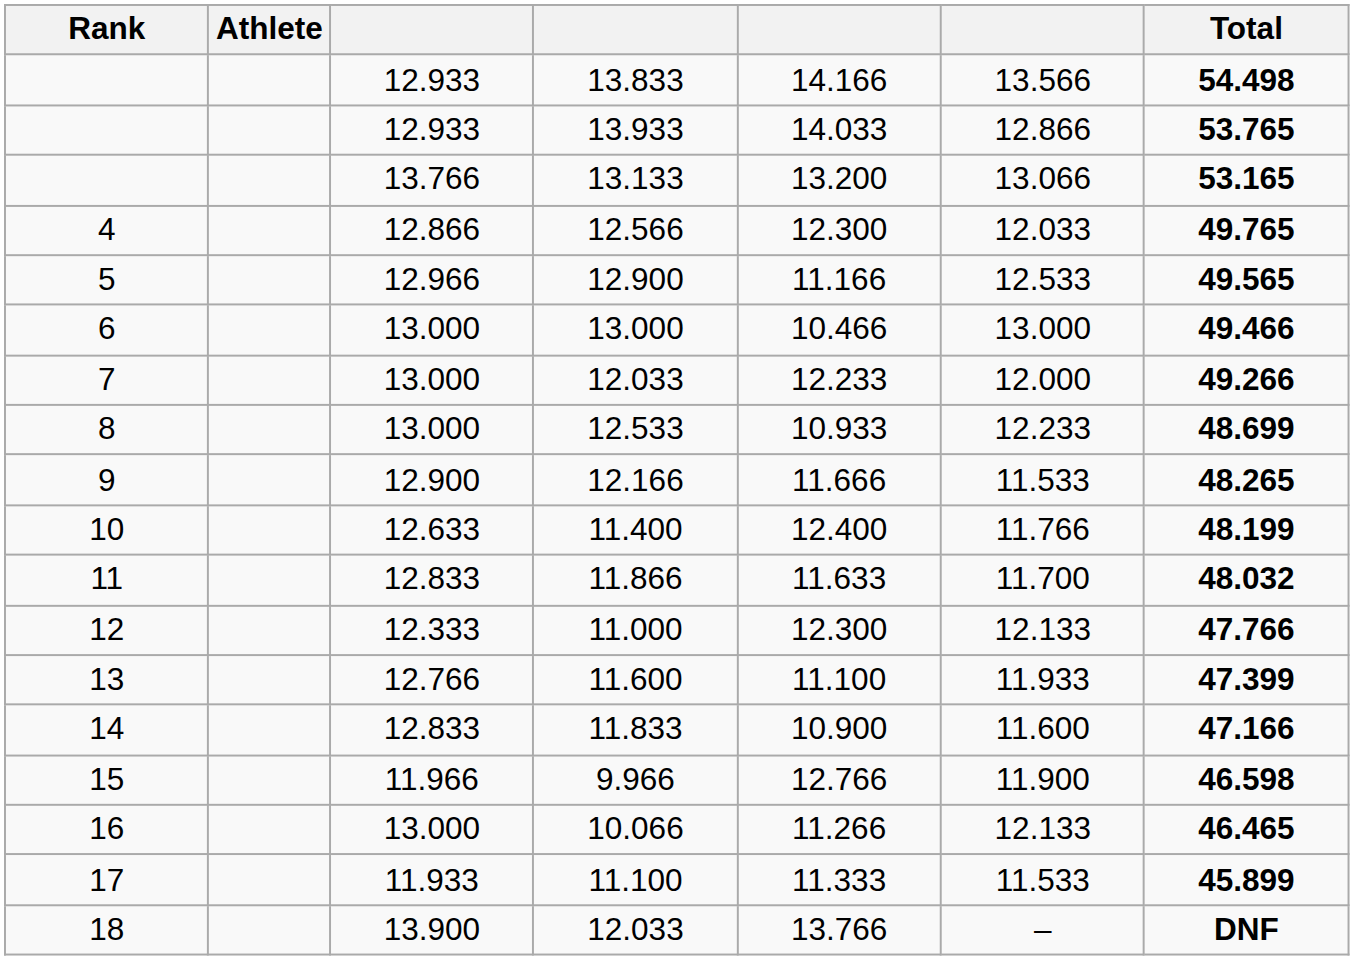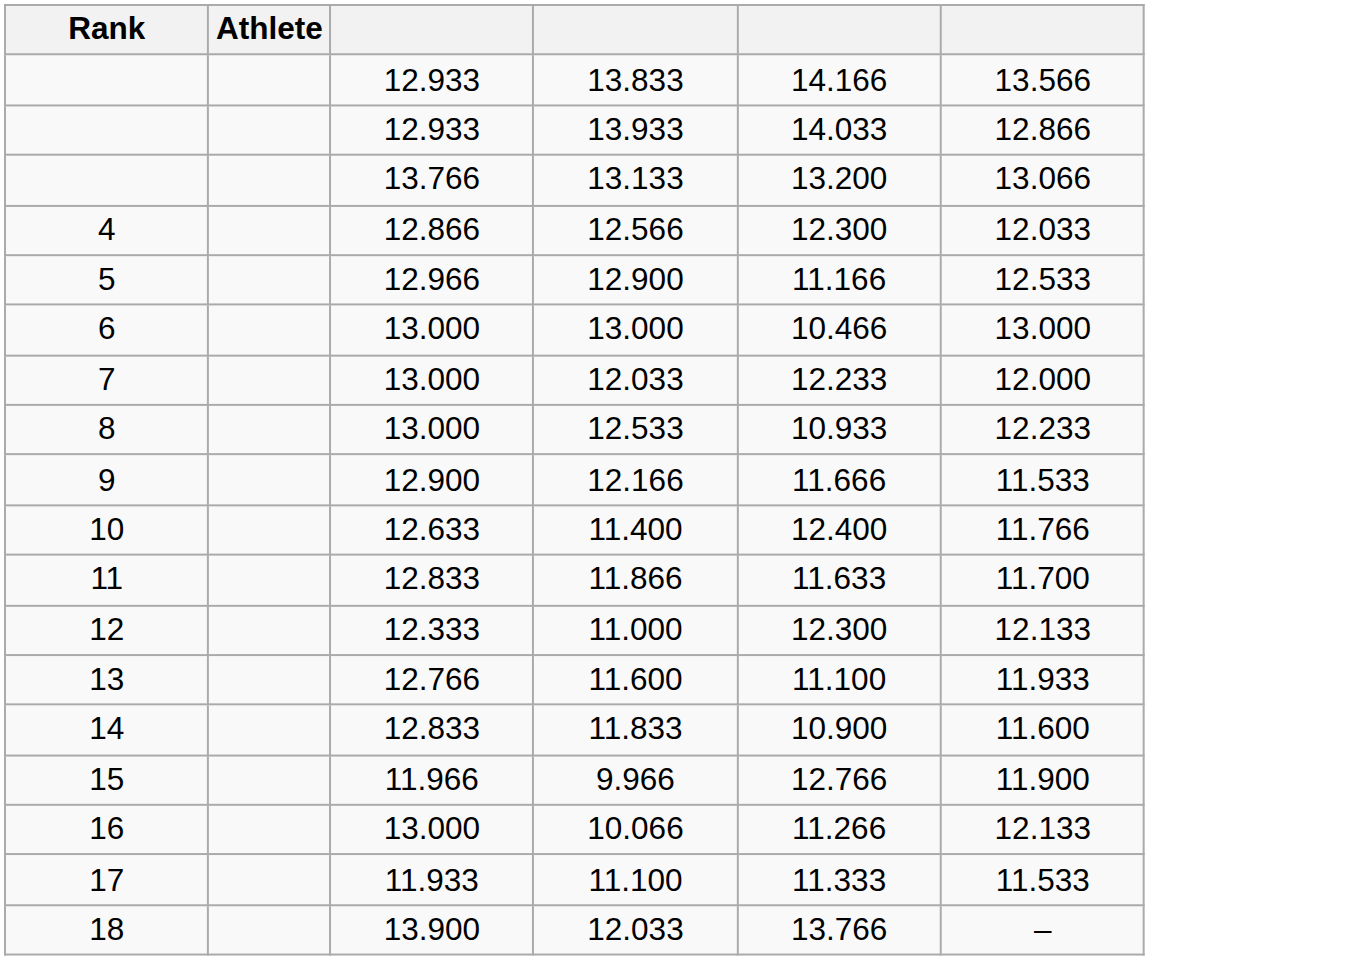- column: Total | 54.498 | 53.765 | 53.165 | 49.765 | 49.565 | 49.466 | 49.266 | 48.699 | 48.265 | 48.199 | 48.032 | 47.766 | 47.399 | 47.166 | 46.598 | 46.465 | 45.899 | DNF
